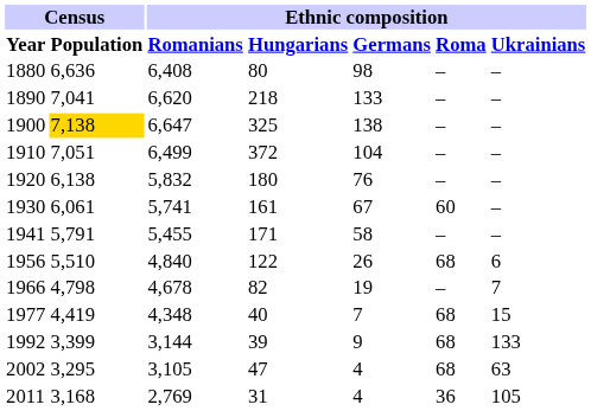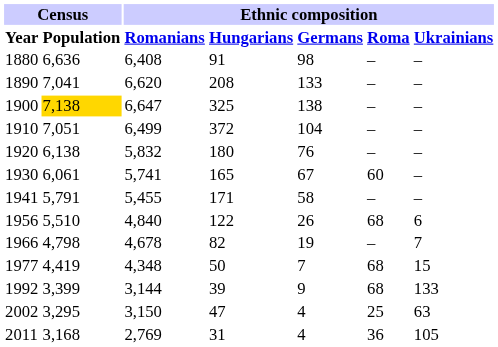1880 | Ethnic composition / Hungarians: 80 -> 91
1890 | Ethnic composition / Hungarians: 218 -> 208
1930 | Ethnic composition / Hungarians: 161 -> 165
1977 | Ethnic composition / Hungarians: 40 -> 50
2002 | Ethnic composition / Romanians: 3,105 -> 3,150
2002 | Ethnic composition / Roma: 68 -> 25
